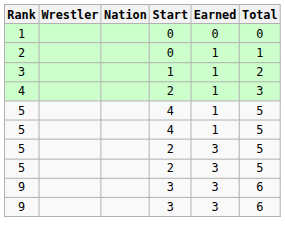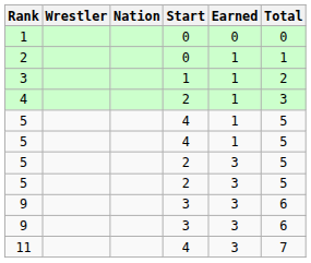+ row: 11 | 4 | 3 | 7
